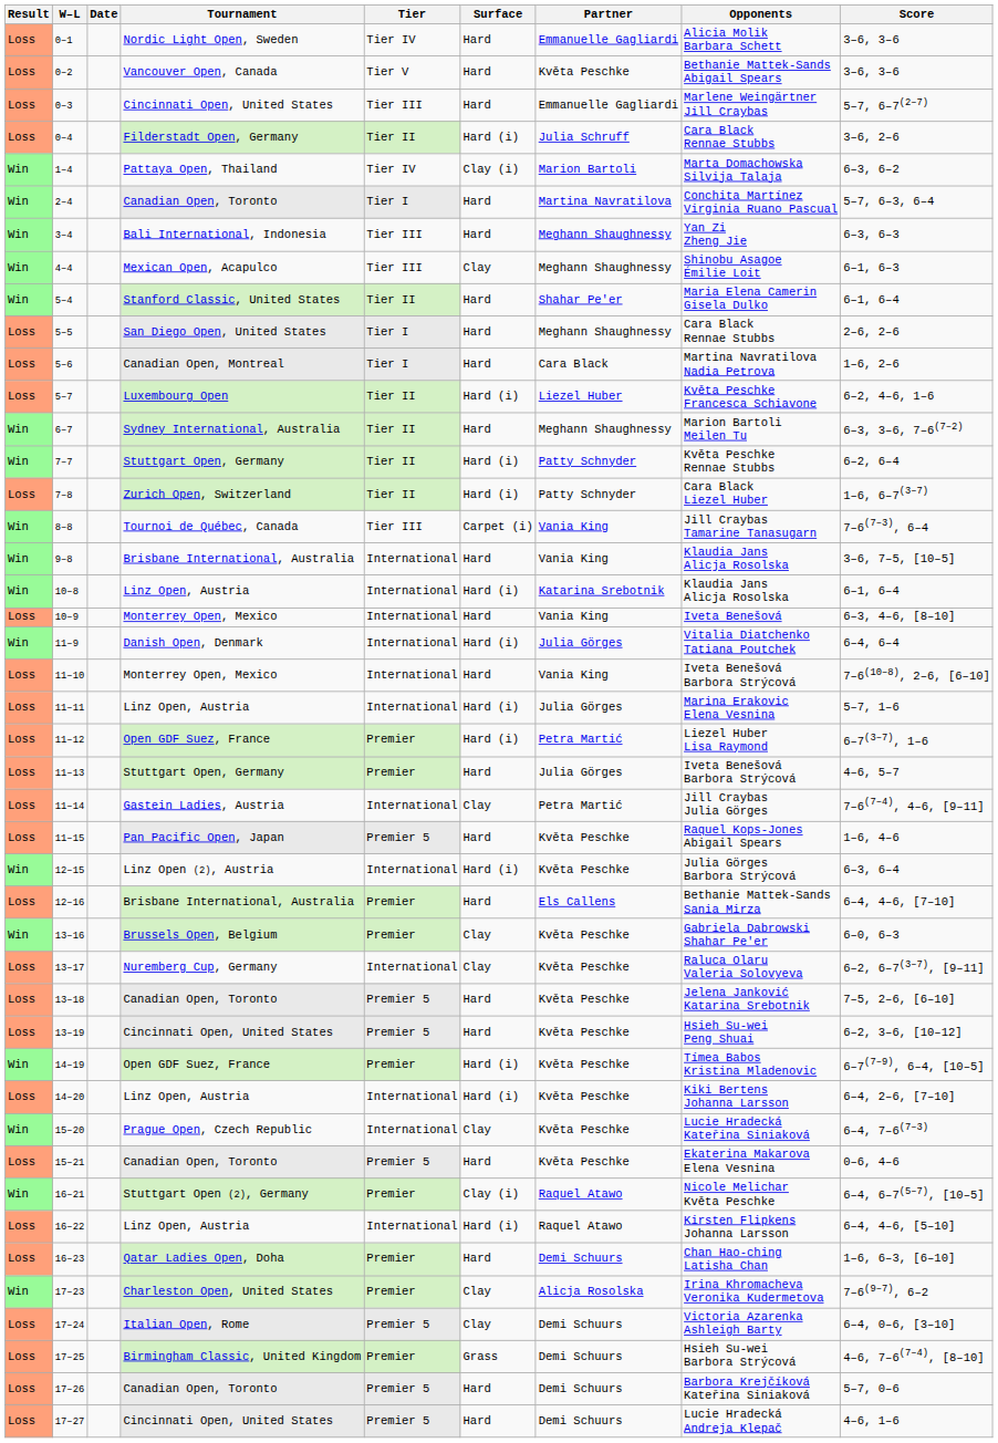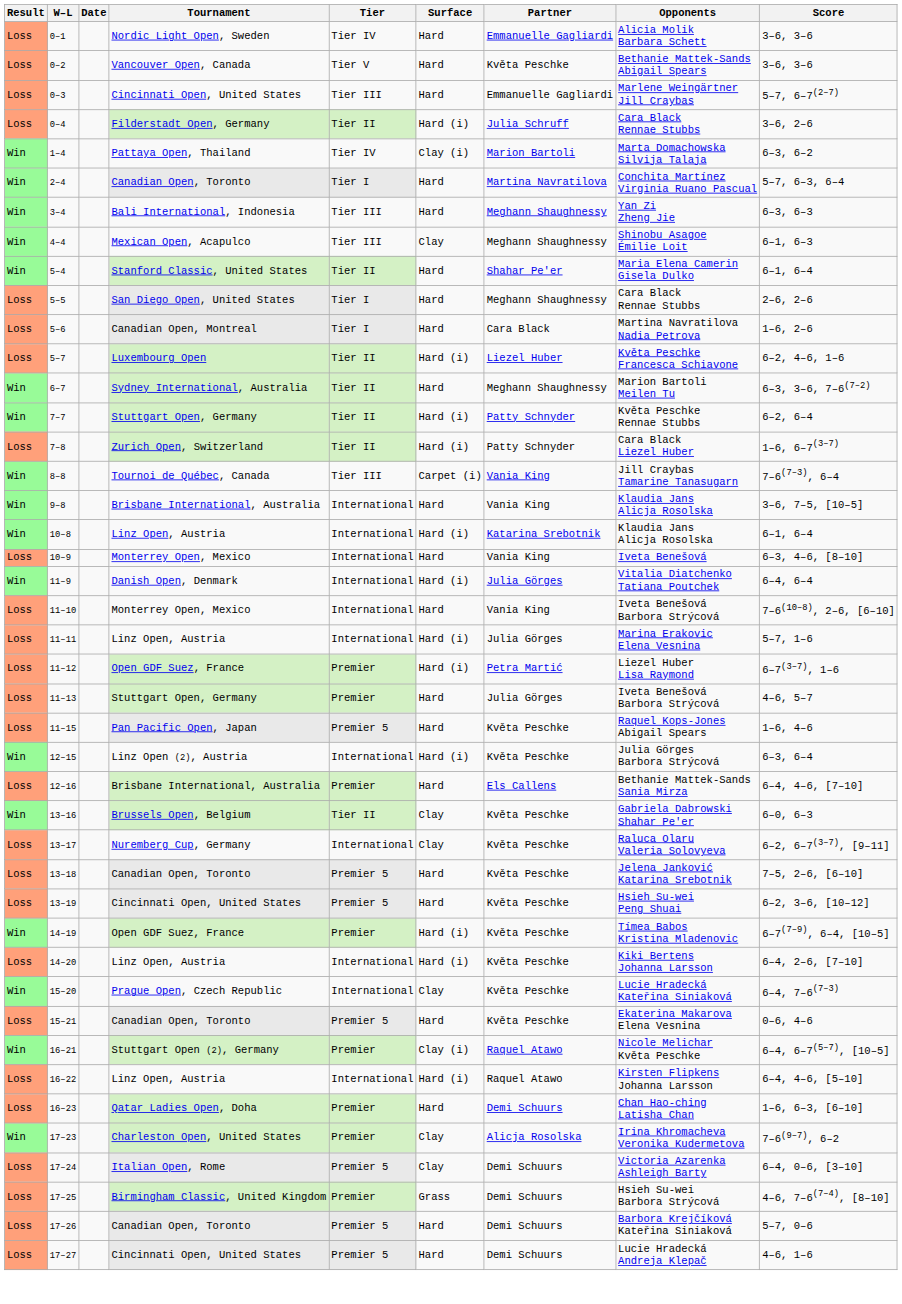- row: Loss | 11–14 | Gastein Ladies, Austria | International | Clay | Petra Martić | Jill Craybas Julia Görges | 7–6(7–4), 4–6, [9–11]
13–16 | Tier: Premier -> Tier II
